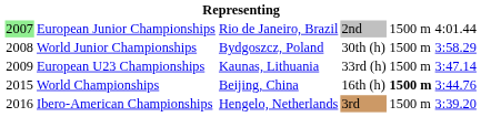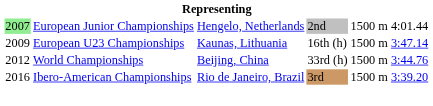European Junior Championships | column 3: Rio de Janeiro, Brazil -> Hengelo, Netherlands
- row: 2008 | World Junior Championships | Bydgoszcz, Poland | 30th (h) | 1500 m | 3:58.29
European U23 Championships | column 4: 33rd (h) -> 16th (h)
World Championships | column 1: 2015 -> 2012
World Championships | column 4: 16th (h) -> 33rd (h)
World Championships | column 5: bold -> normal
Ibero-American Championships | column 3: Hengelo, Netherlands -> Rio de Janeiro, Brazil
